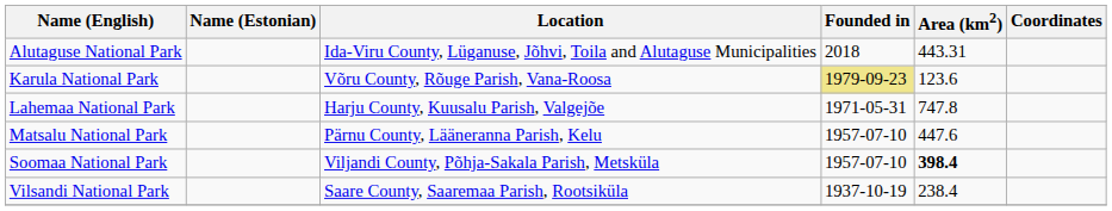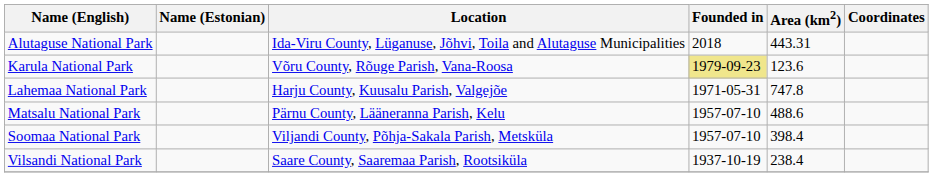Matsalu National Park | Area (km2): 447.6 -> 488.6
Soomaa National Park | Area (km2): bold -> normal
